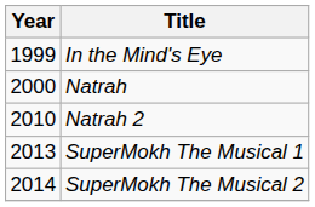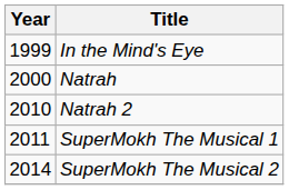SuperMokh The Musical 1 | Year: 2013 -> 2011
